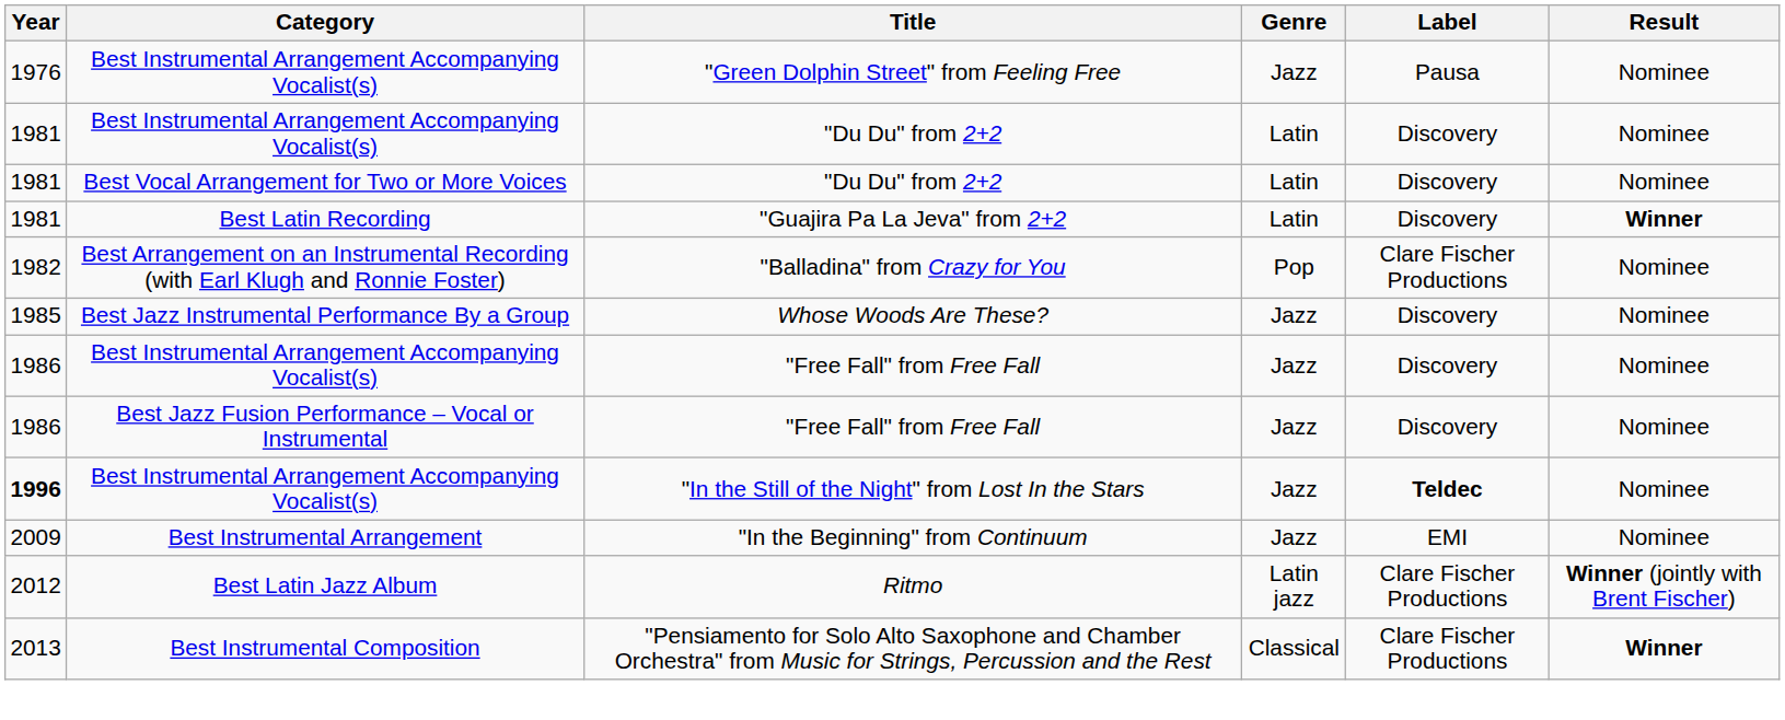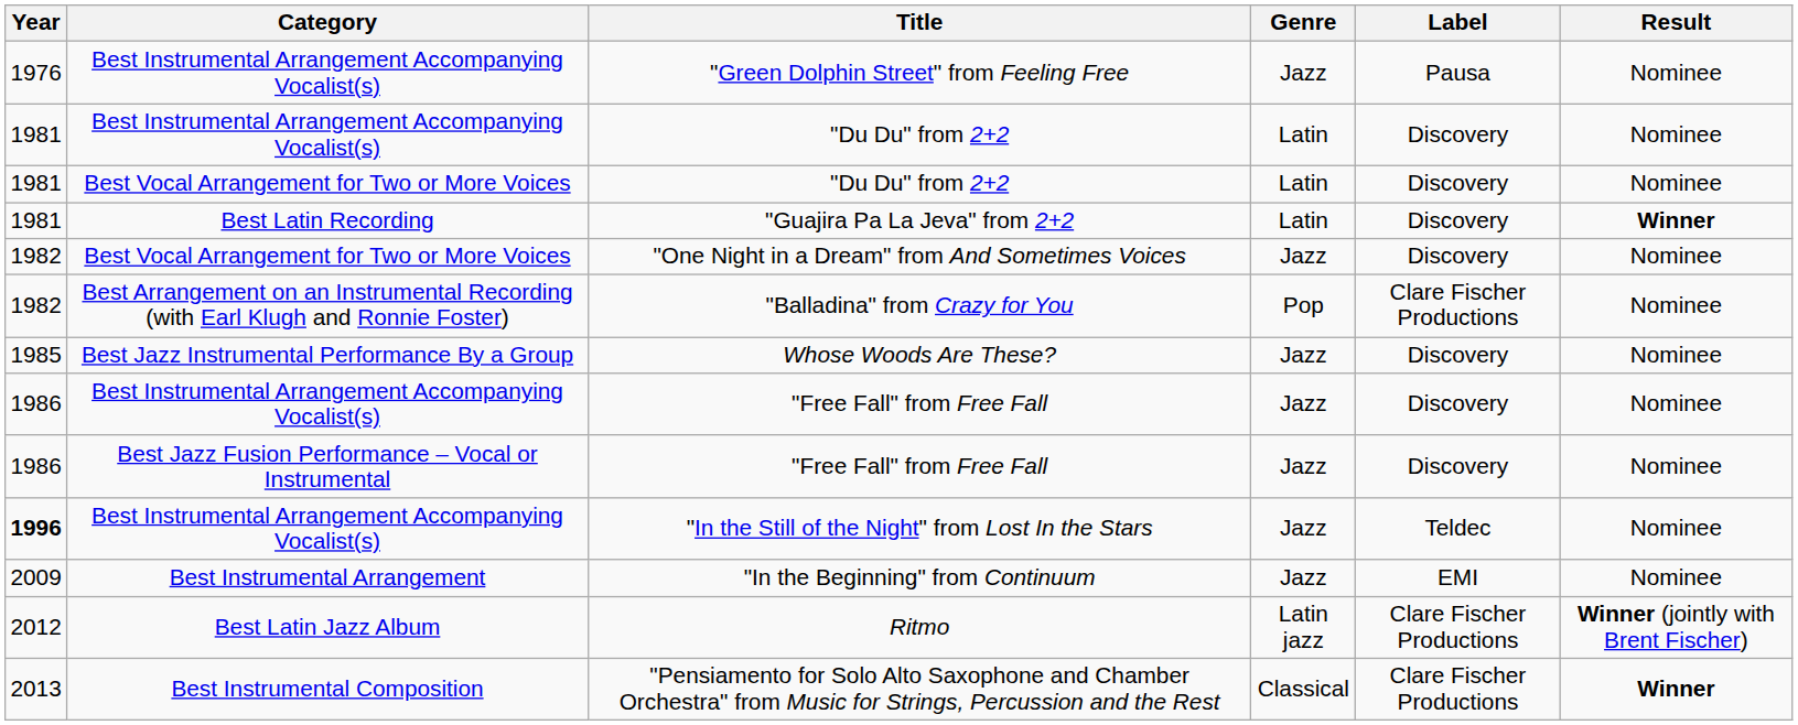+ row: 1982 | Best Vocal Arrangement for Two or More Voices | "One Night in a Dream" from And Sometimes Voices | Jazz | Discovery | Nominee
"In the Still of the Night" from Lost In the Stars | Label: bold -> normal
